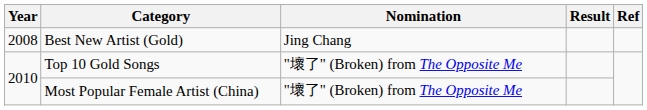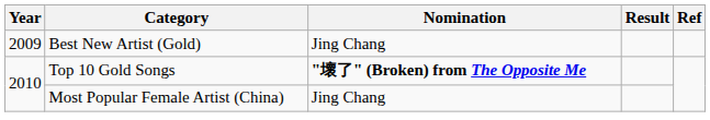Best New Artist (Gold) | Year: 2008 -> 2009
Top 10 Gold Songs | Nomination: normal -> bold
Most Popular Female Artist (China) | Nomination: "壞了" (Broken) from The Opposite Me -> Jing Chang
